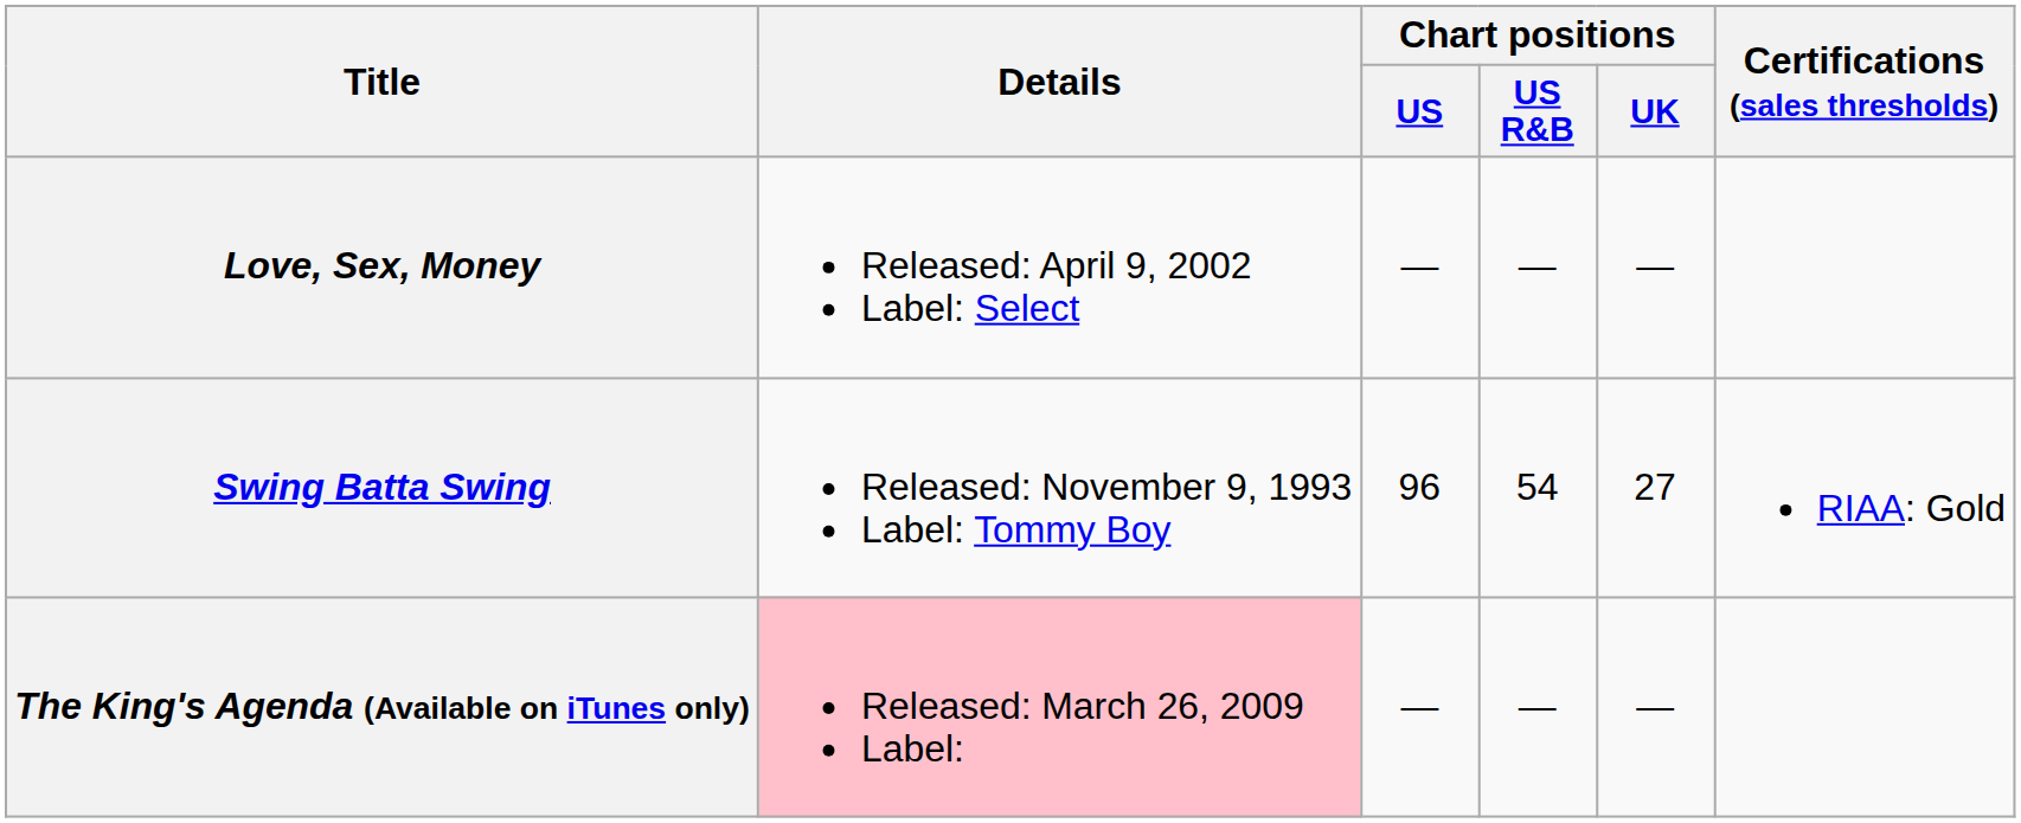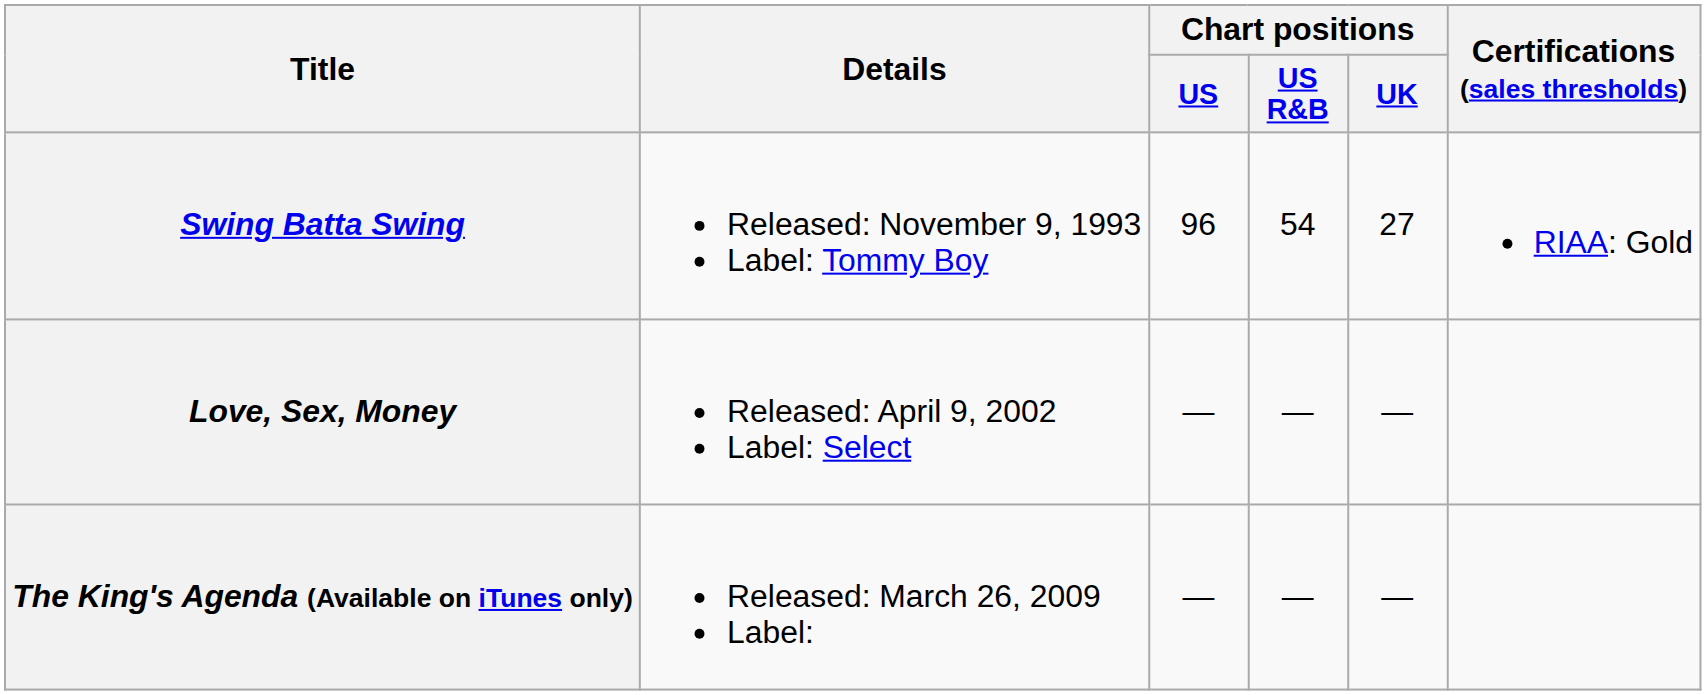rows swapped: Swing Batta Swing <-> Love, Sex, Money
The King's Agenda (Available on iTunes only) | Details: pink background -> no background
